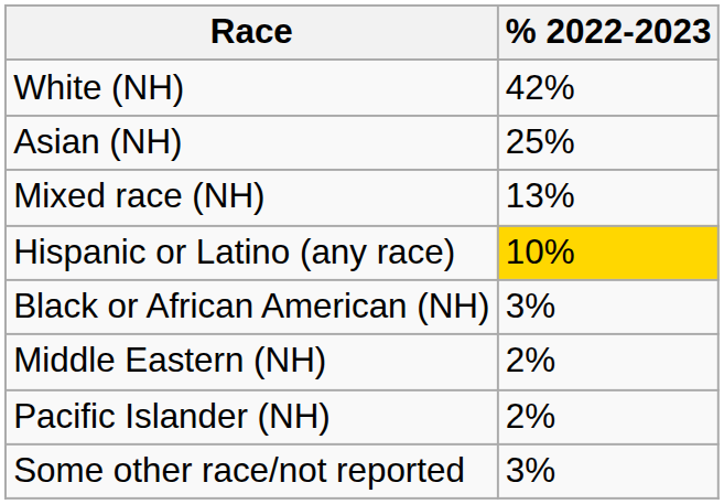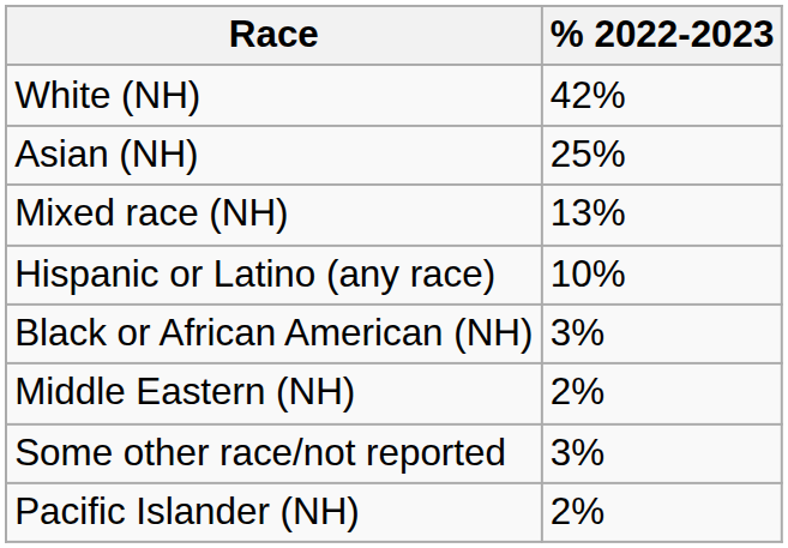Hispanic or Latino (any race) | % 2022-2023: gold background -> no background
rows swapped: Pacific Islander (NH) <-> Some other race/not reported
